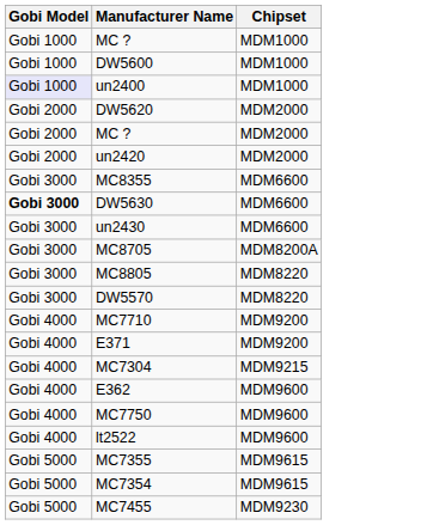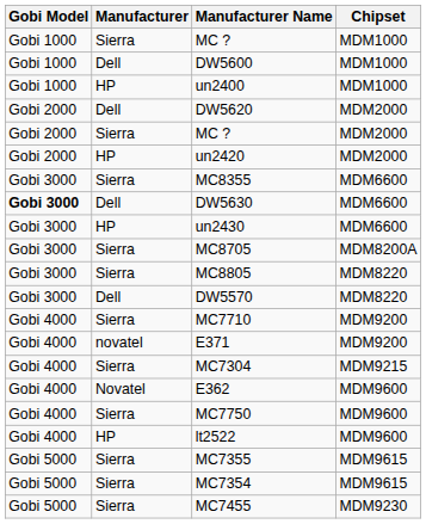+ column: Manufacturer | Sierra | Dell | HP | Dell | Sierra | HP | Sierra | Dell | HP | Sierra | Sierra | Dell | Sierra | novatel | Sierra | Novatel | Sierra | HP | Sierra | Sierra | Sierra
un2400 | Gobi Model: lavender background -> no background
